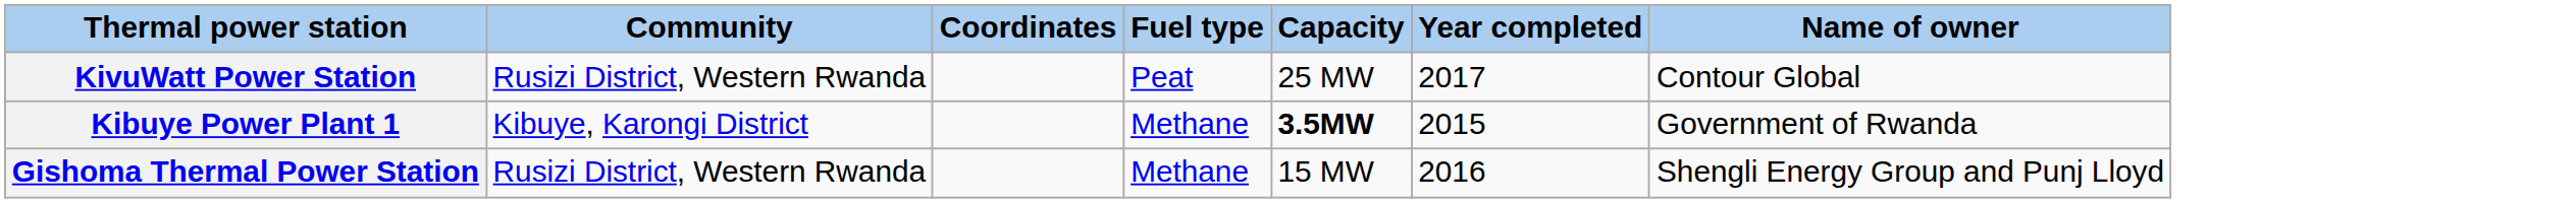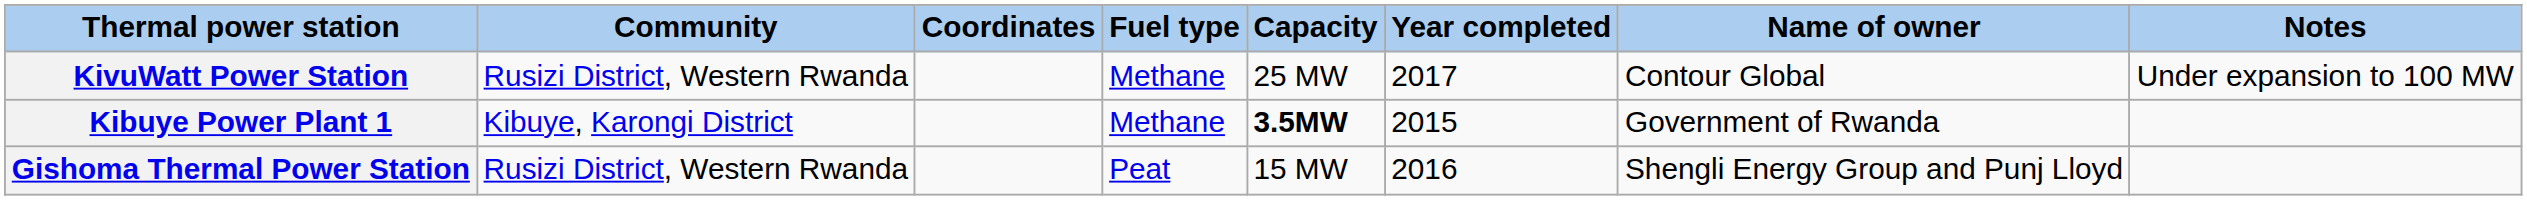+ column: Notes | Under expansion to 100 MW
KivuWatt Power Station | Fuel type: Peat -> Methane
Gishoma Thermal Power Station | Fuel type: Methane -> Peat
